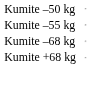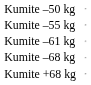+ row: Kumite –61 kg
